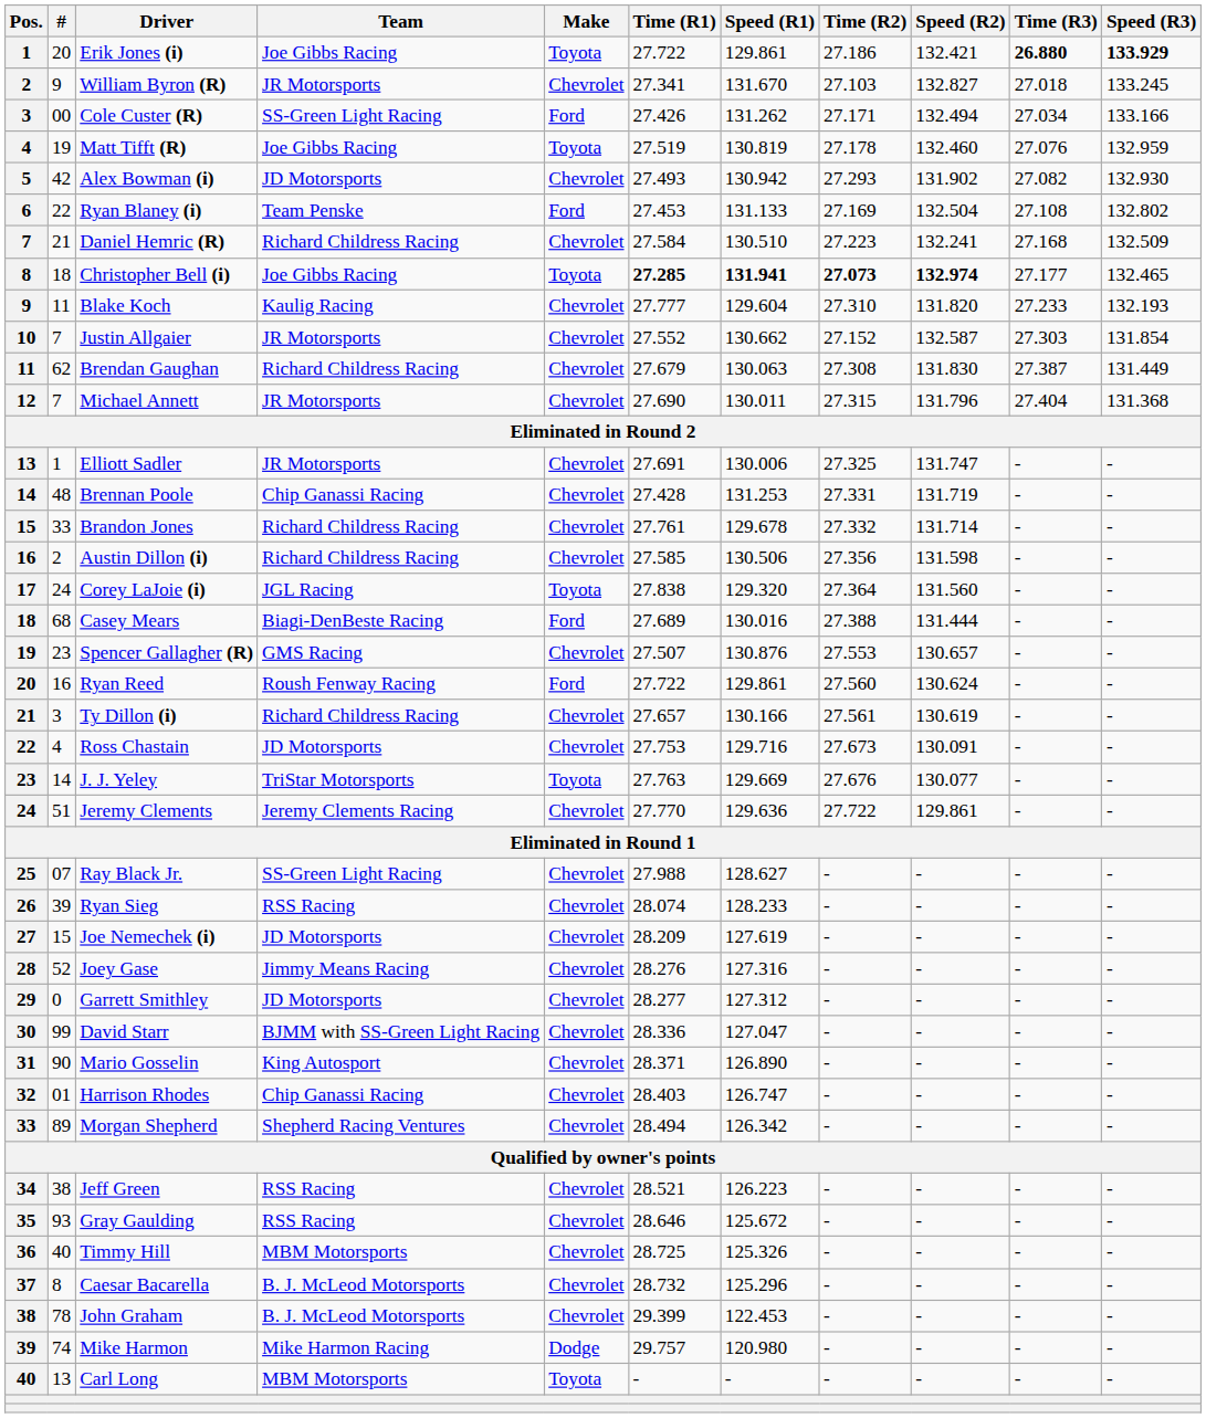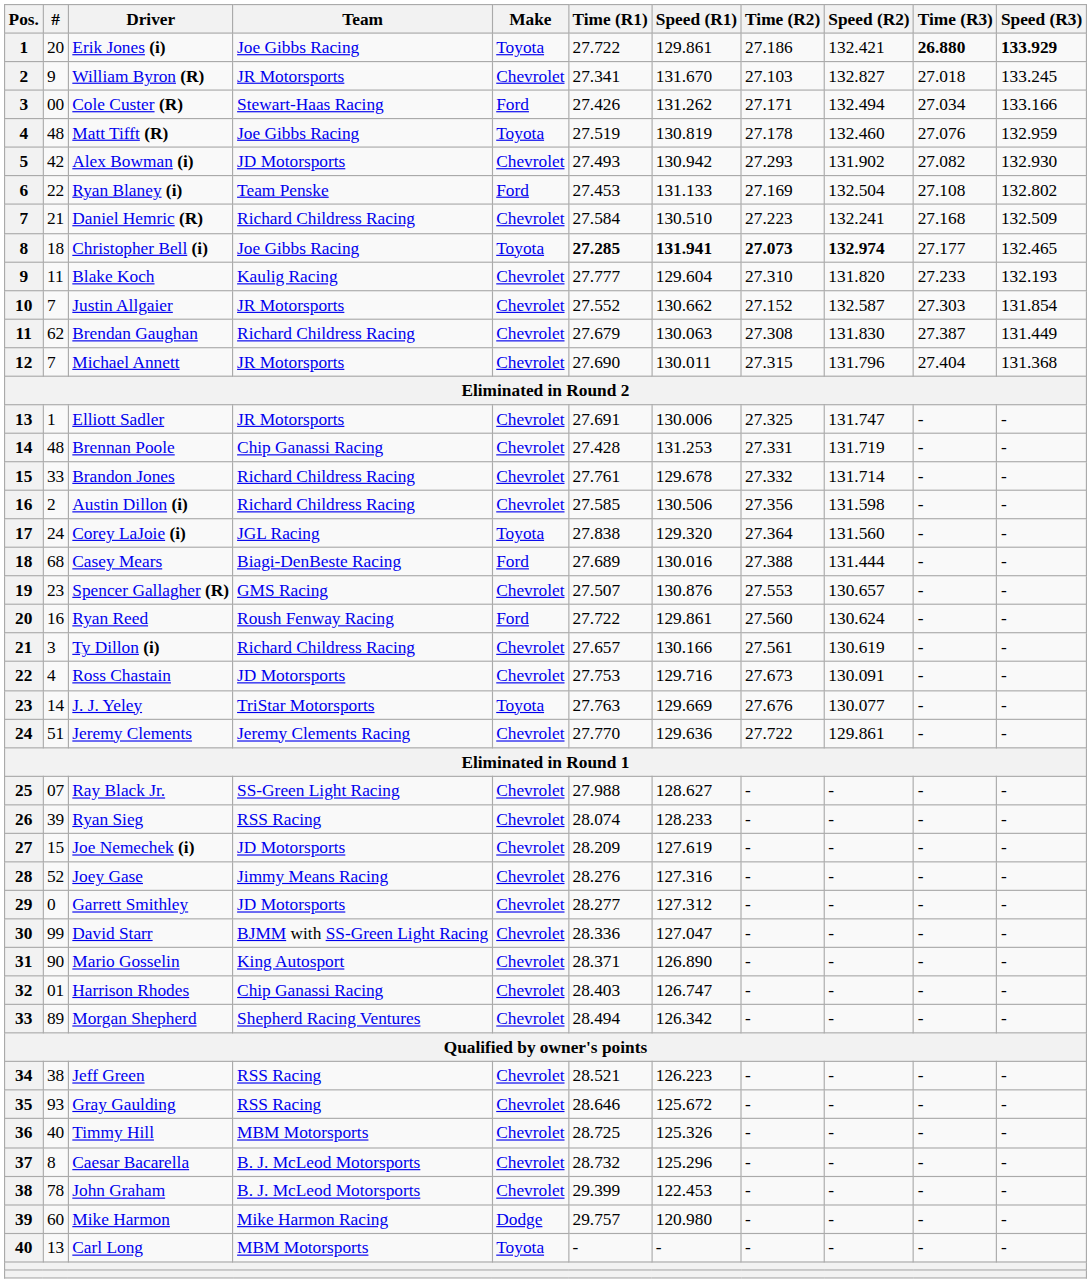Cole Custer (R) | Team: SS-Green Light Racing -> Stewart-Haas Racing
Matt Tifft (R) | #: 19 -> 48
Mike Harmon | #: 74 -> 60
